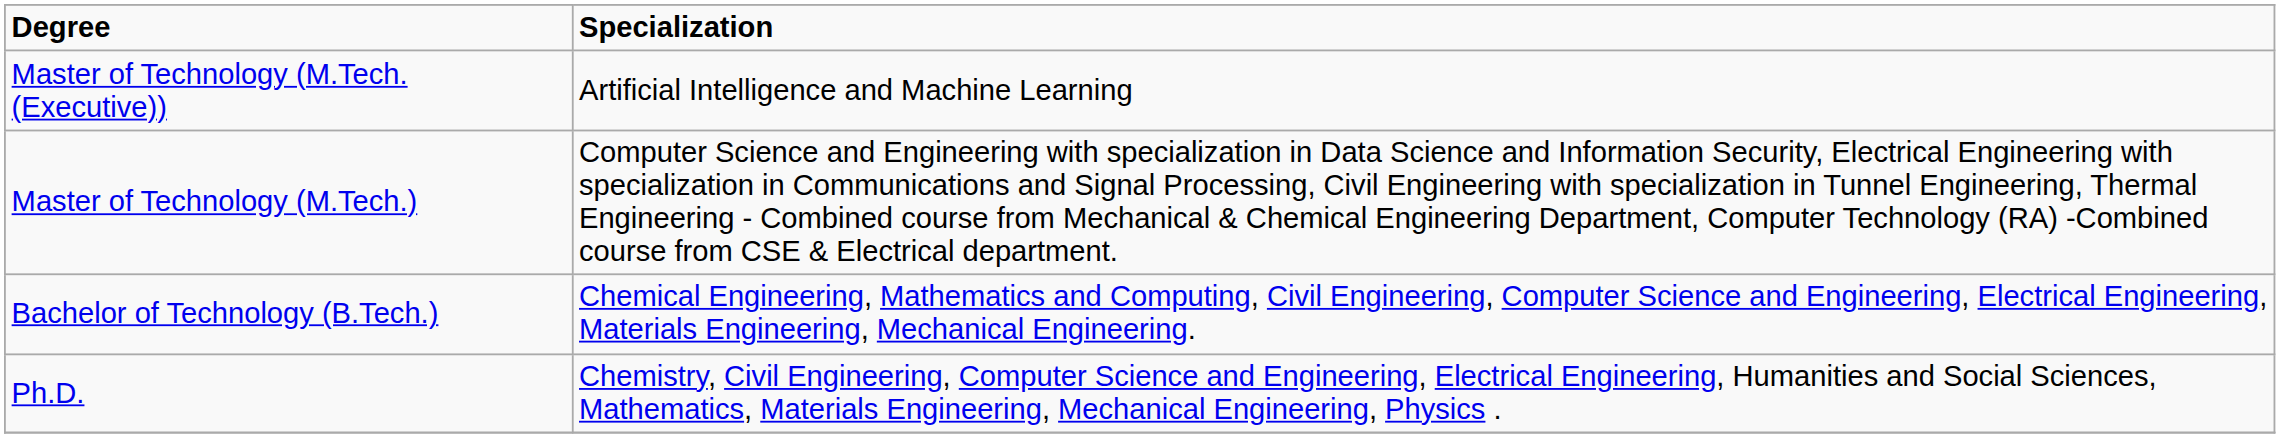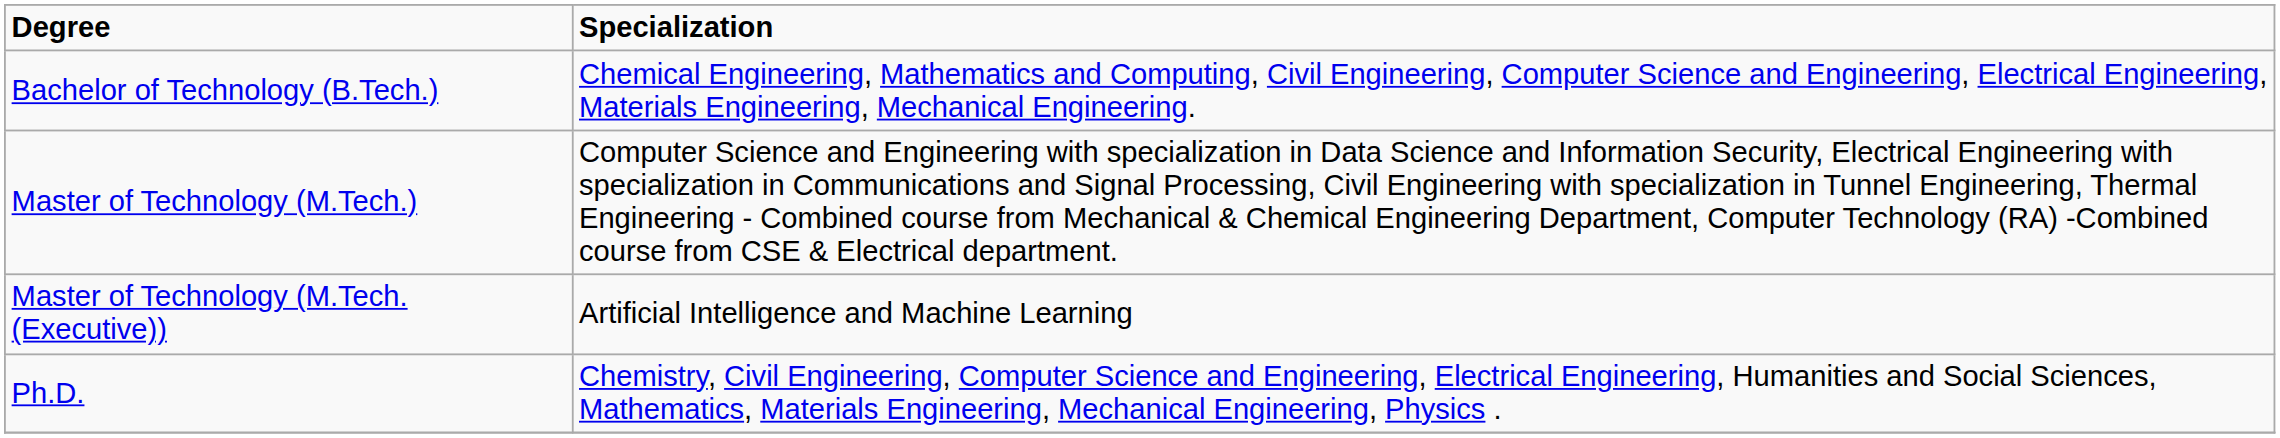rows swapped: Bachelor of Technology (B.Tech.) <-> Master of Technology (M.Tech. (Executive))
